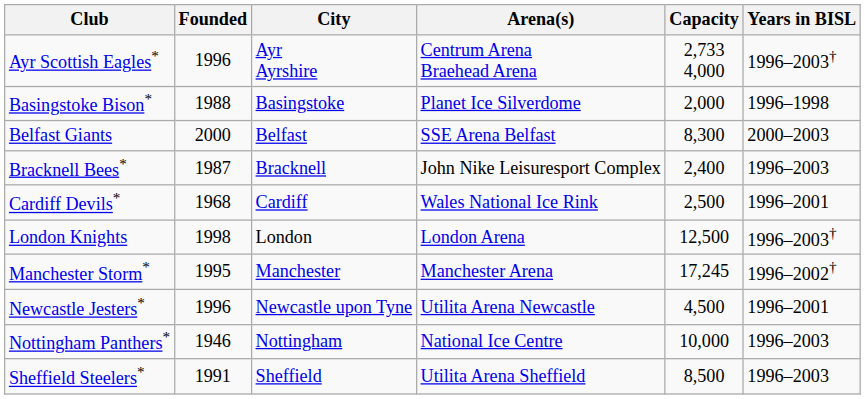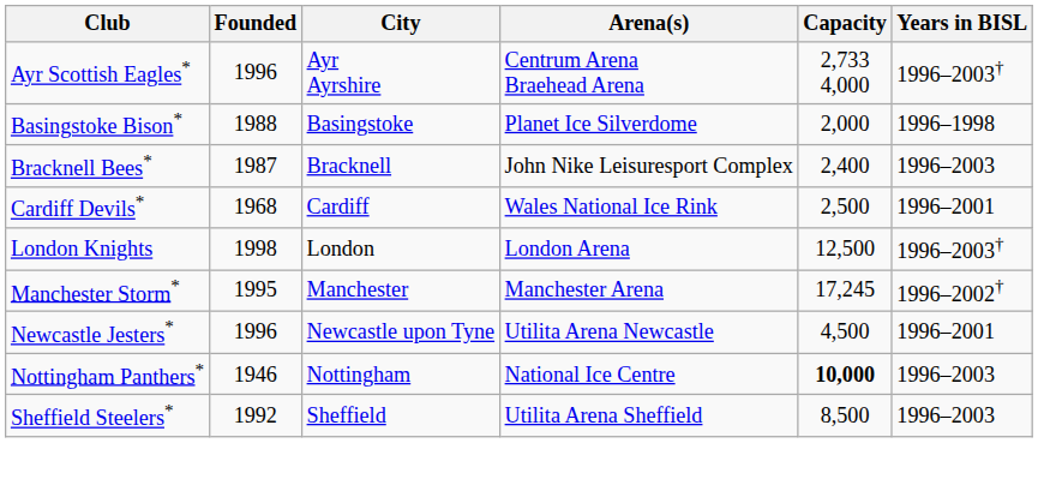- row: Belfast Giants | 2000 | Belfast | SSE Arena Belfast | 8,300 | 2000–2003
Nottingham Panthers* | Capacity: normal -> bold
Sheffield Steelers* | Founded: 1991 -> 1992
